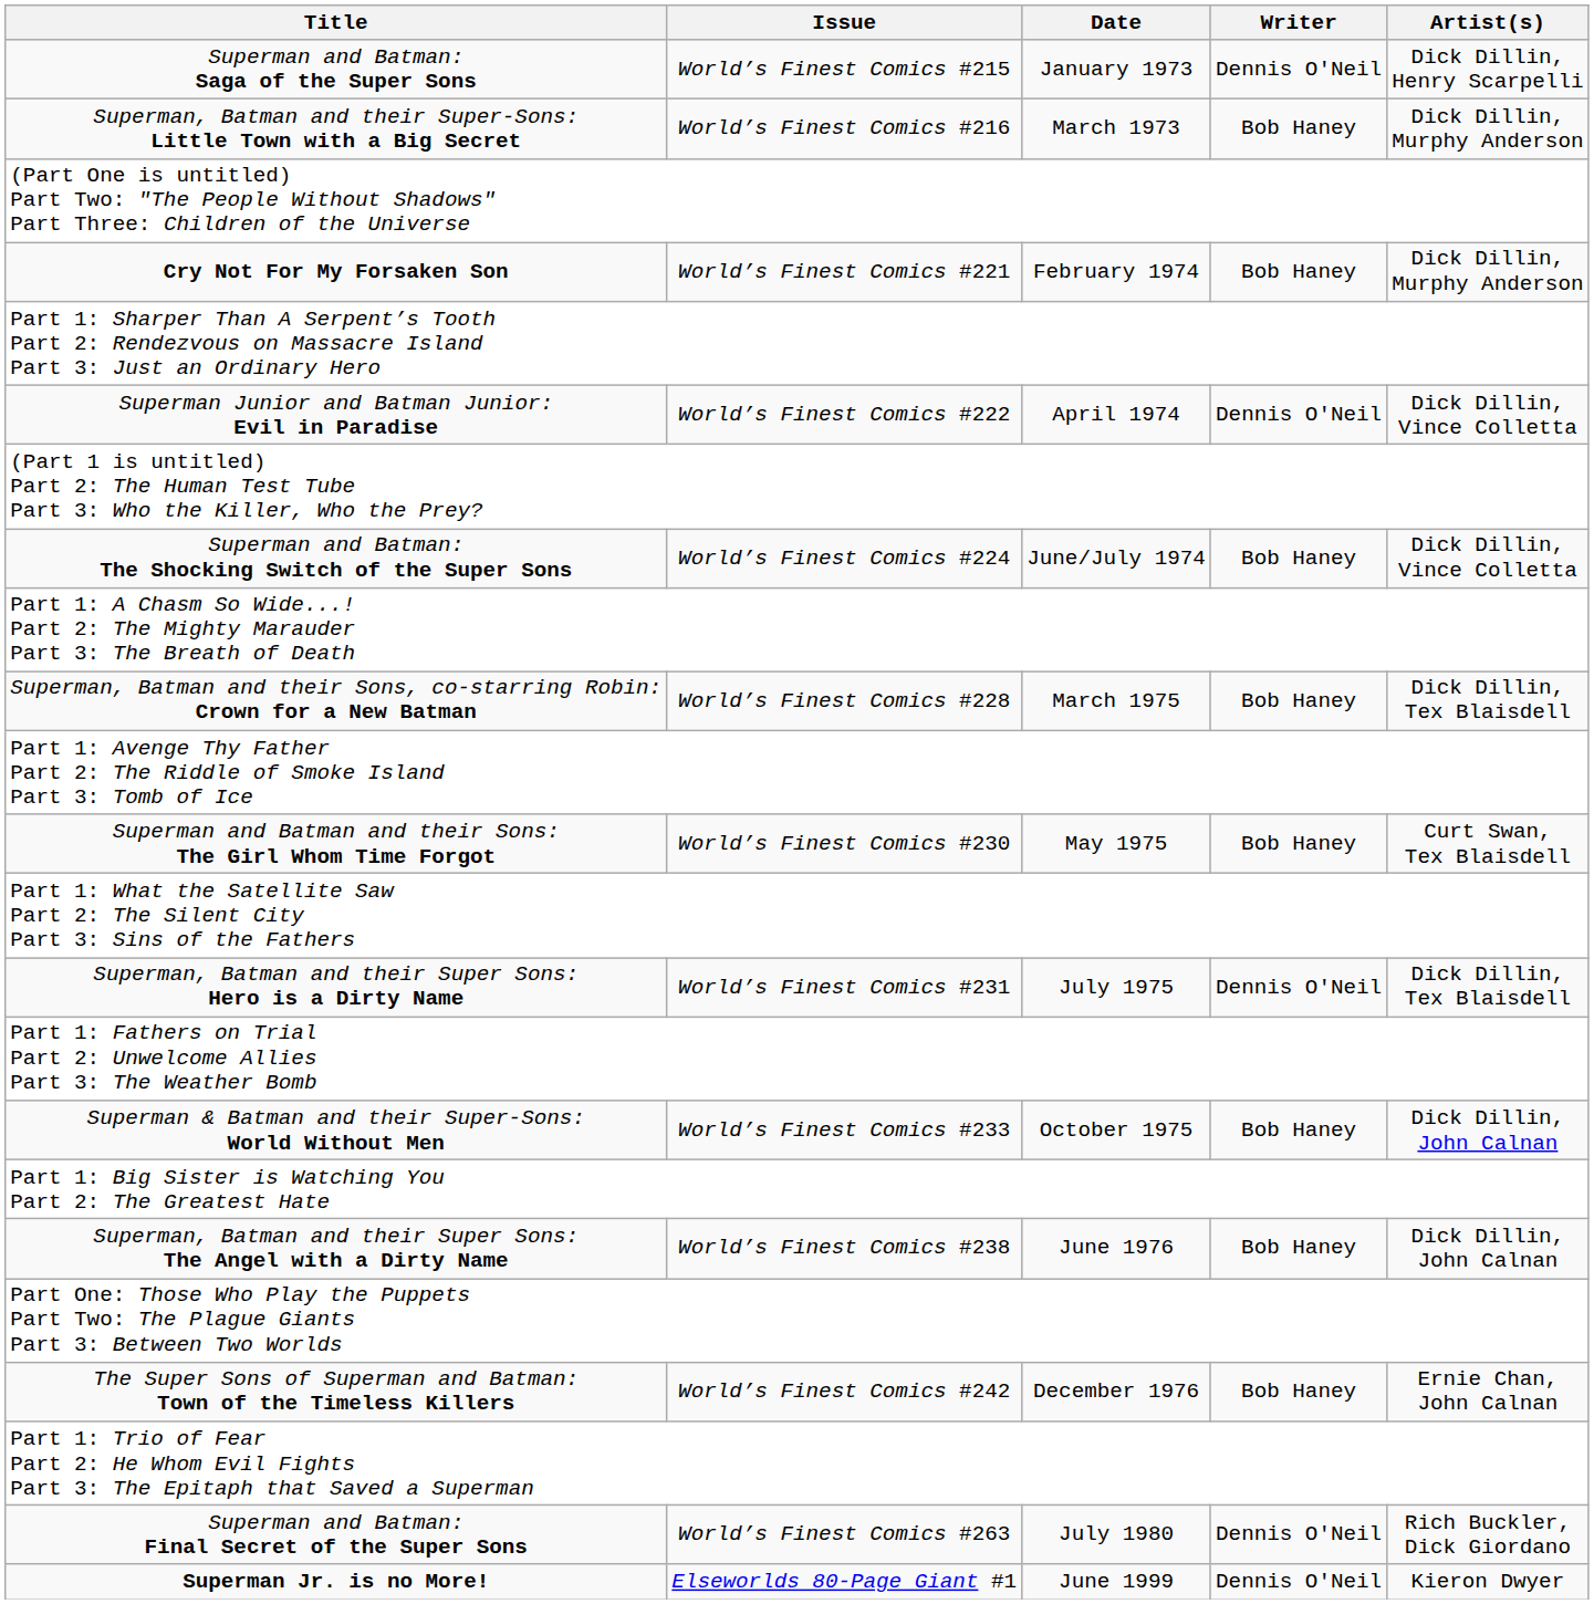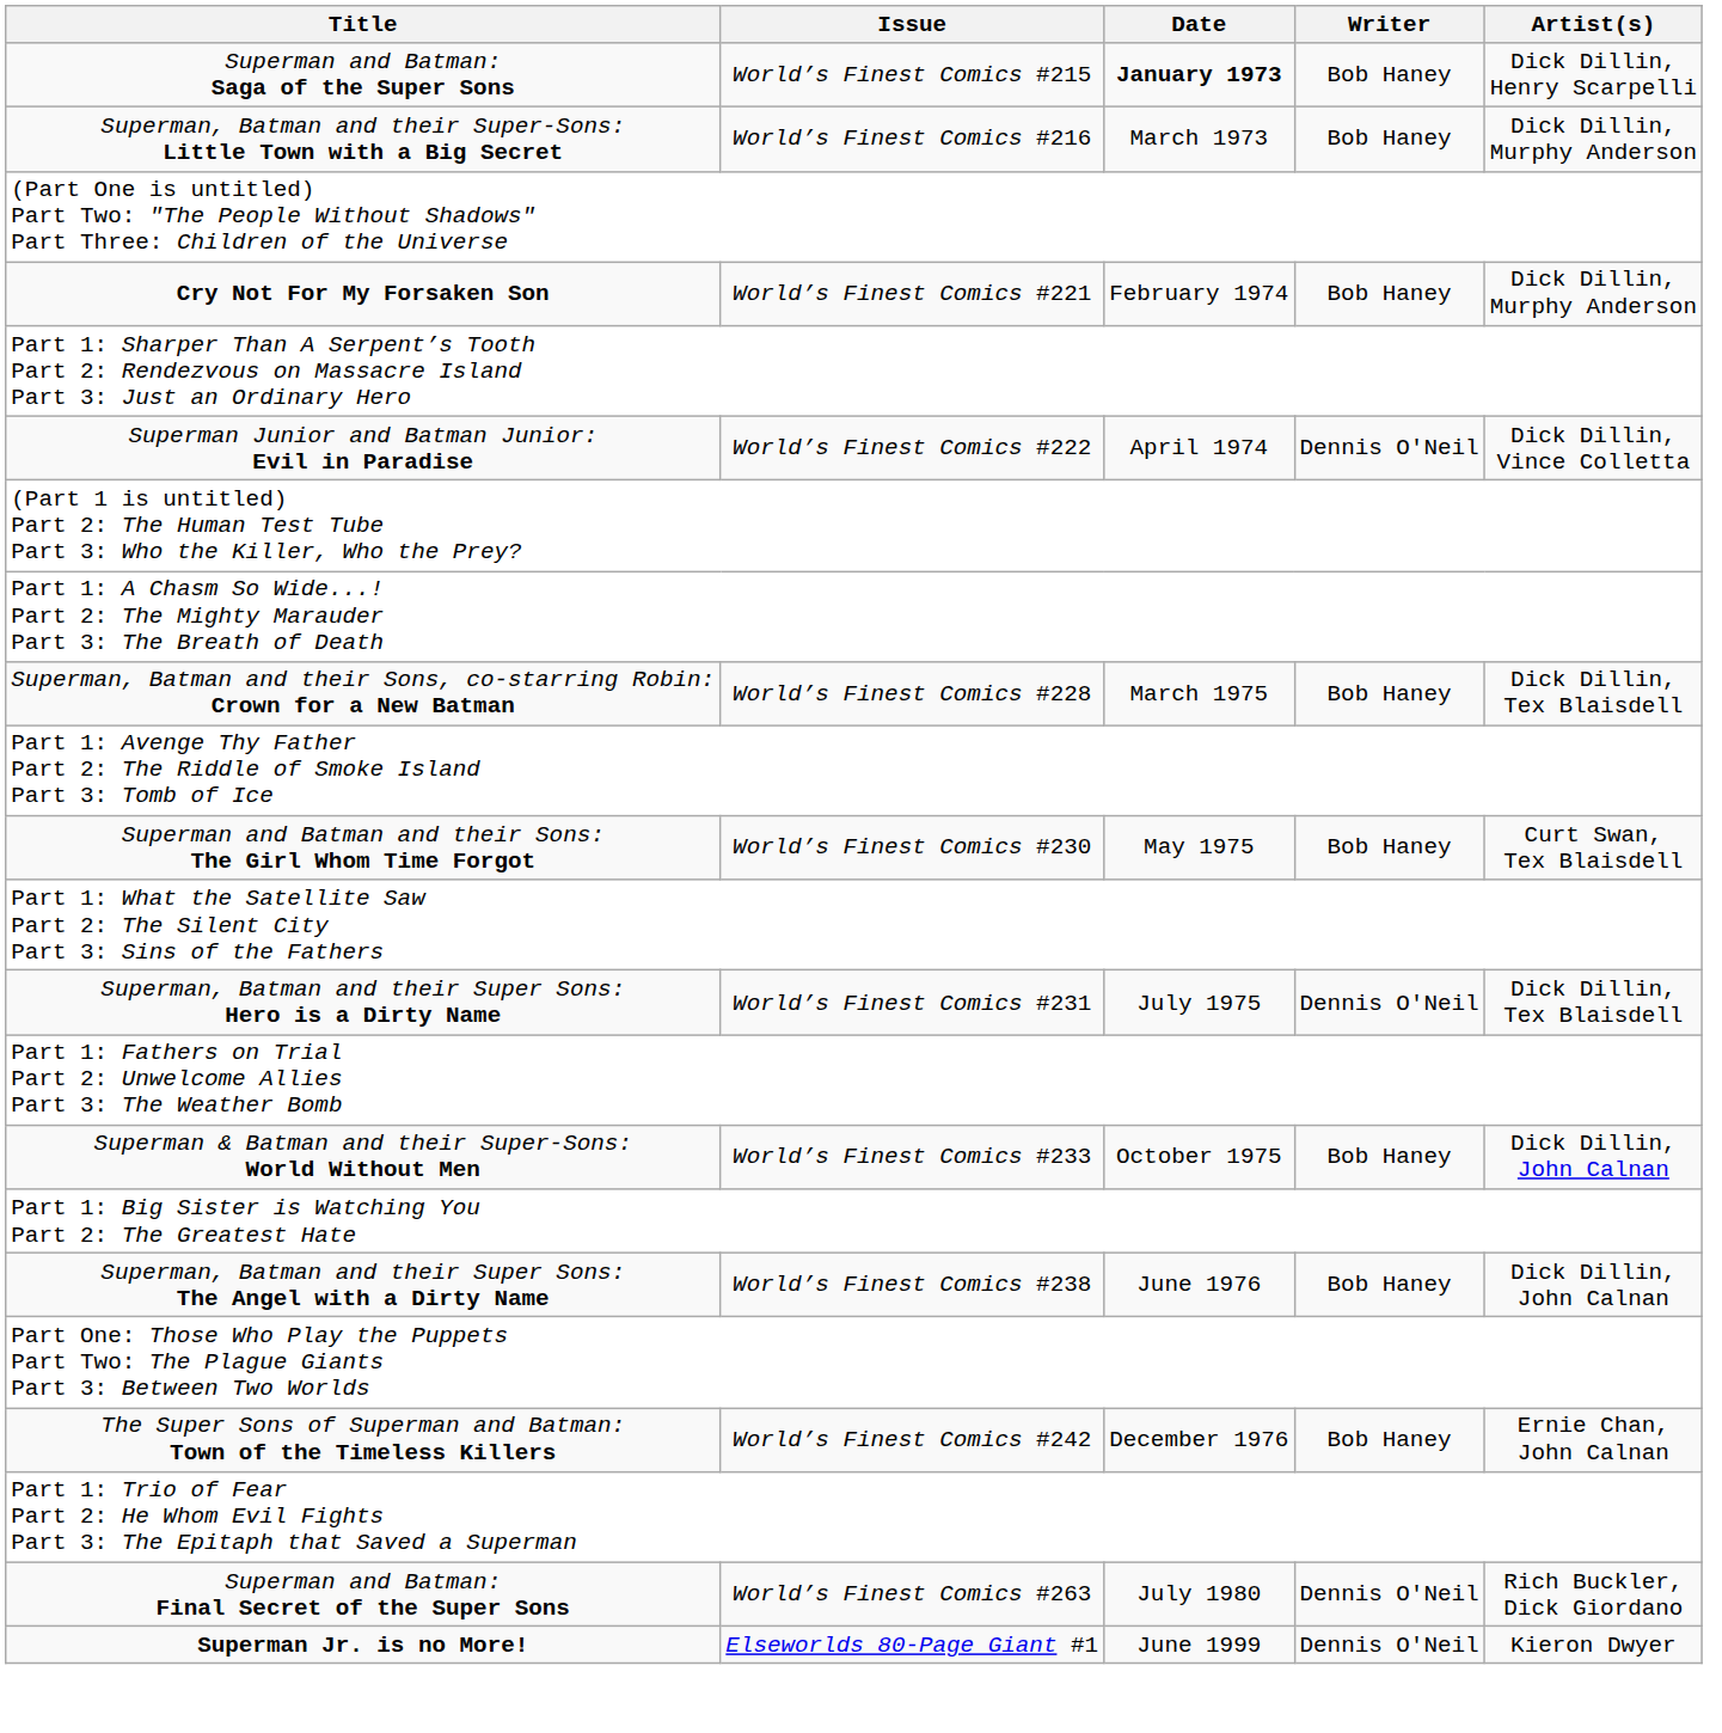Superman and Batman: Saga of the Super Sons | Date: normal -> bold
Superman and Batman: Saga of the Super Sons | Writer: Dennis O'Neil -> Bob Haney
- row: Superman and Batman: The Shocking Switch of the Super Sons | World’s Finest Comics #224 | June/July 1974 | Bob Haney | Dick Dillin, Vince Colletta
